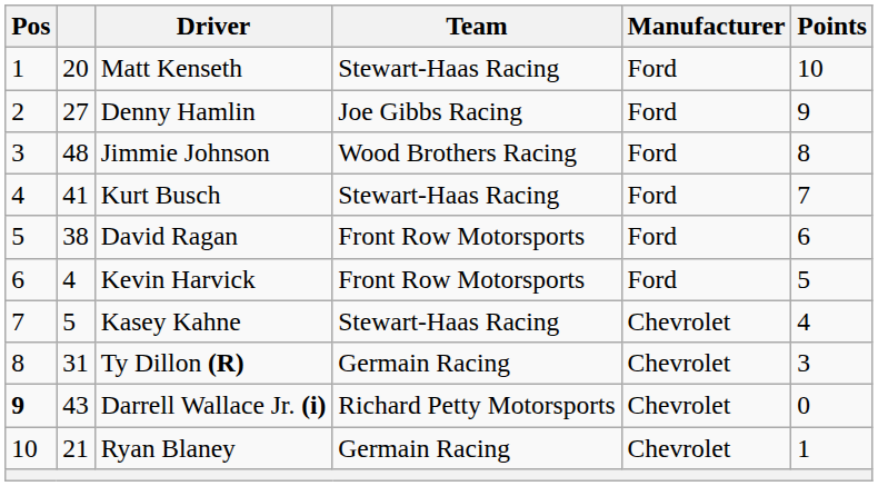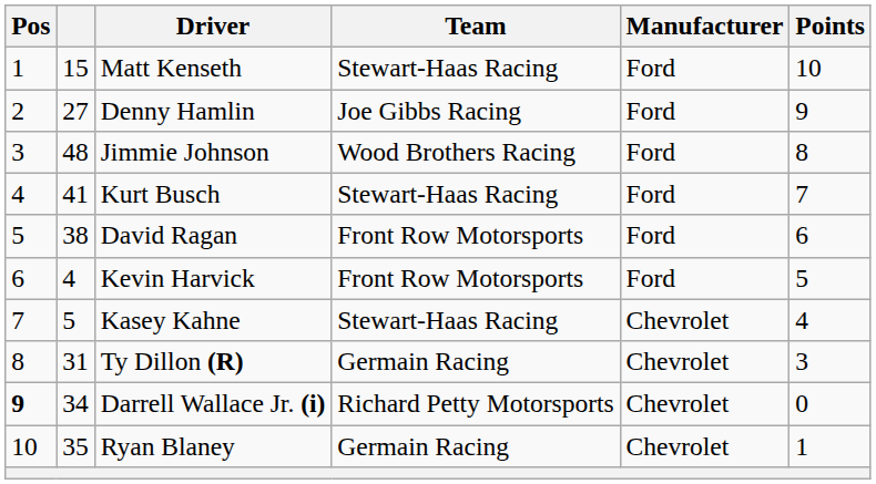Matt Kenseth | column 2: 20 -> 15
Darrell Wallace Jr. (i) | column 2: 43 -> 34
Ryan Blaney | column 2: 21 -> 35
